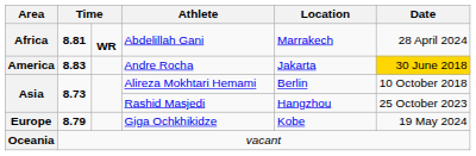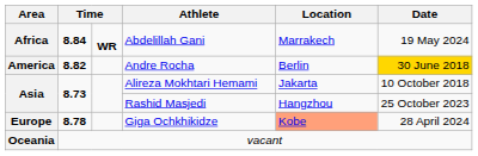Abdelillah Gani | column 2: 8.81 -> 8.84
Abdelillah Gani | Date: 28 April 2024 -> 19 May 2024
Andre Rocha | column 2: 8.83 -> 8.82
Andre Rocha | Location: Jakarta -> Berlin
Alireza Mokhtari Hemami | Location: Berlin -> Jakarta
Giga Ochkhikidze | column 2: 8.79 -> 8.78
Giga Ochkhikidze | Location: no background -> lightsalmon background
Giga Ochkhikidze | Date: 19 May 2024 -> 28 April 2024
